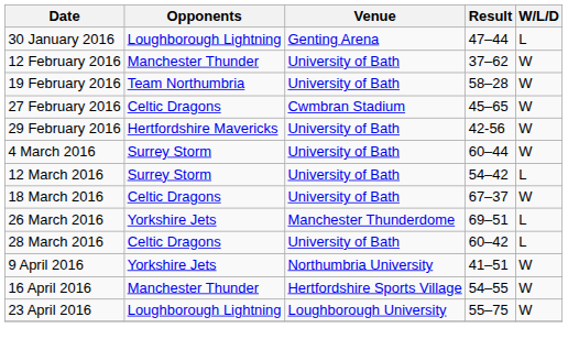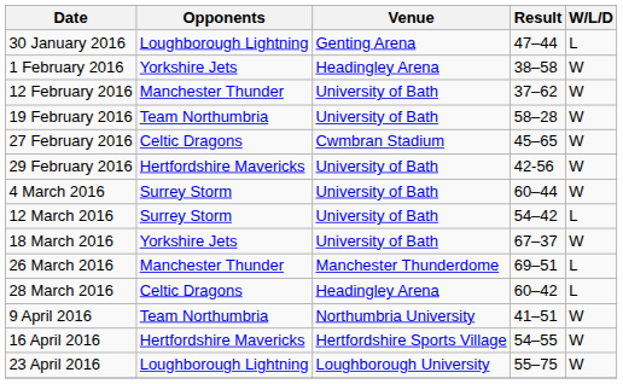+ row: 1 February 2016 | Yorkshire Jets | Headingley Arena | 38–58 | W
18 March 2016 | Opponents: Celtic Dragons -> Yorkshire Jets
26 March 2016 | Opponents: Yorkshire Jets -> Manchester Thunder
28 March 2016 | Venue: University of Bath -> Headingley Arena
9 April 2016 | Opponents: Yorkshire Jets -> Team Northumbria
16 April 2016 | Opponents: Manchester Thunder -> Hertfordshire Mavericks
